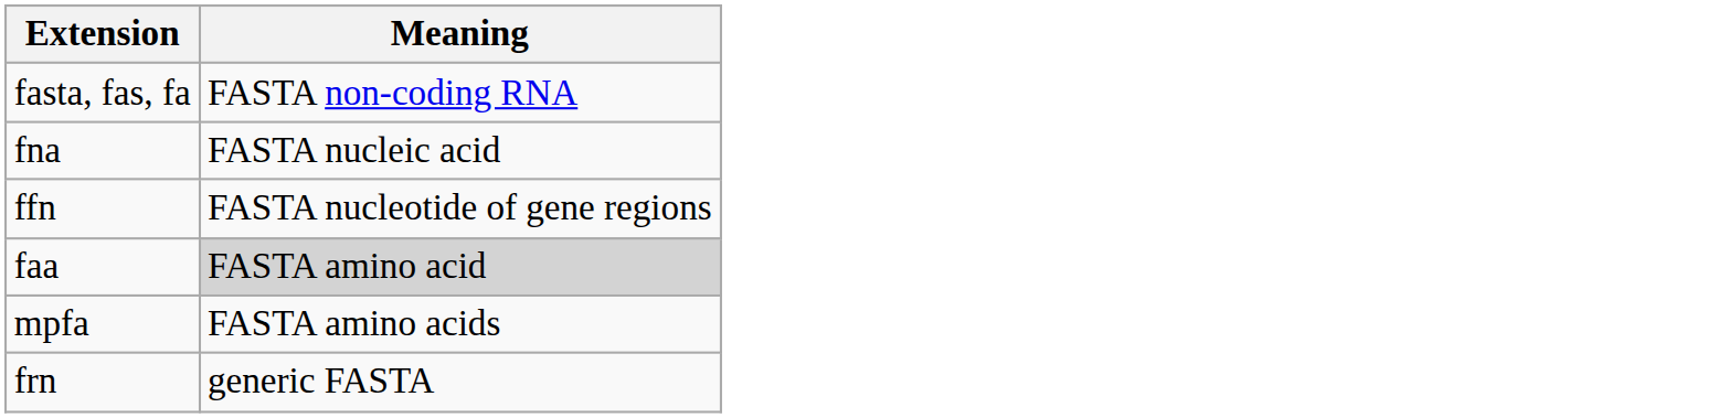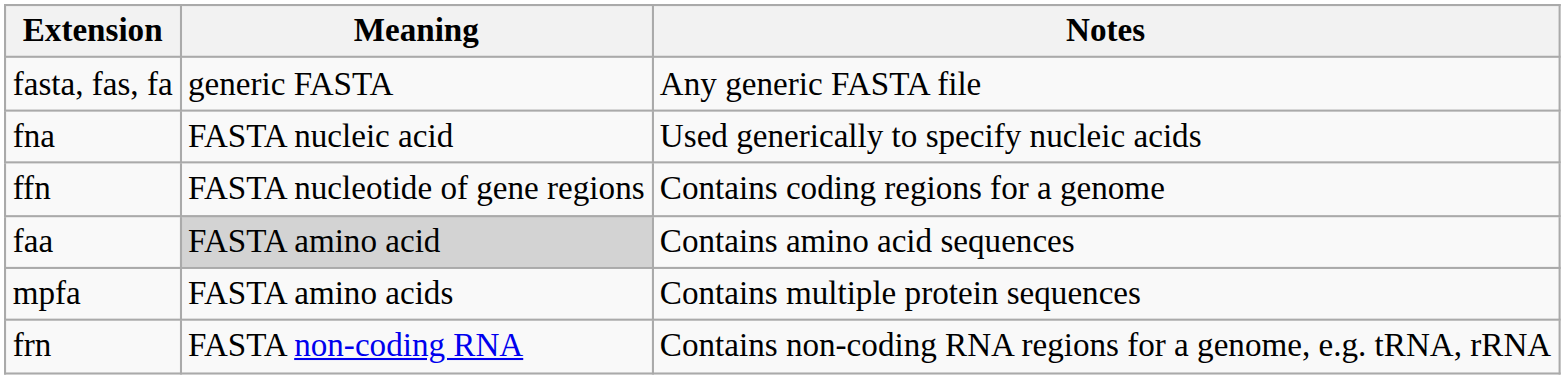+ column: Notes | Any generic FASTA file | Used generically to specify nucleic acids | Contains coding regions for a genome | Contains amino acid sequences | Contains multiple protein sequences | Contains non-coding RNA regions for a genome, e.g. tRNA, rRNA
fasta, fas, fa | Meaning: FASTA non-coding RNA -> generic FASTA
frn | Meaning: generic FASTA -> FASTA non-coding RNA
